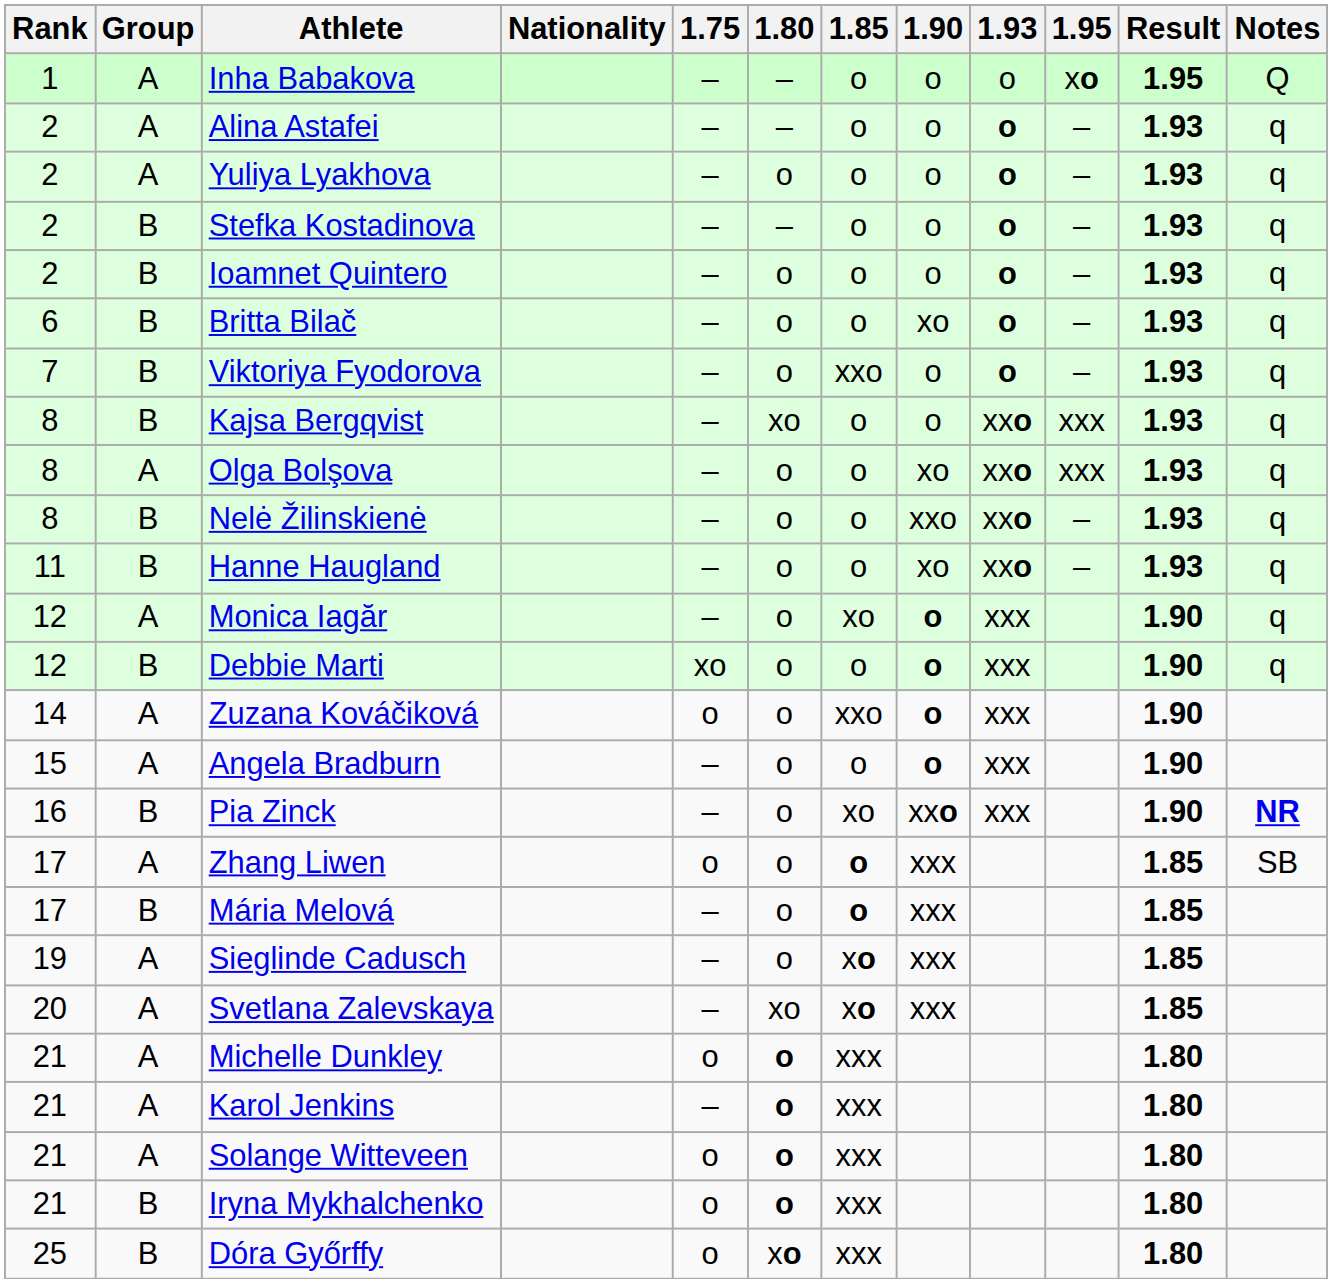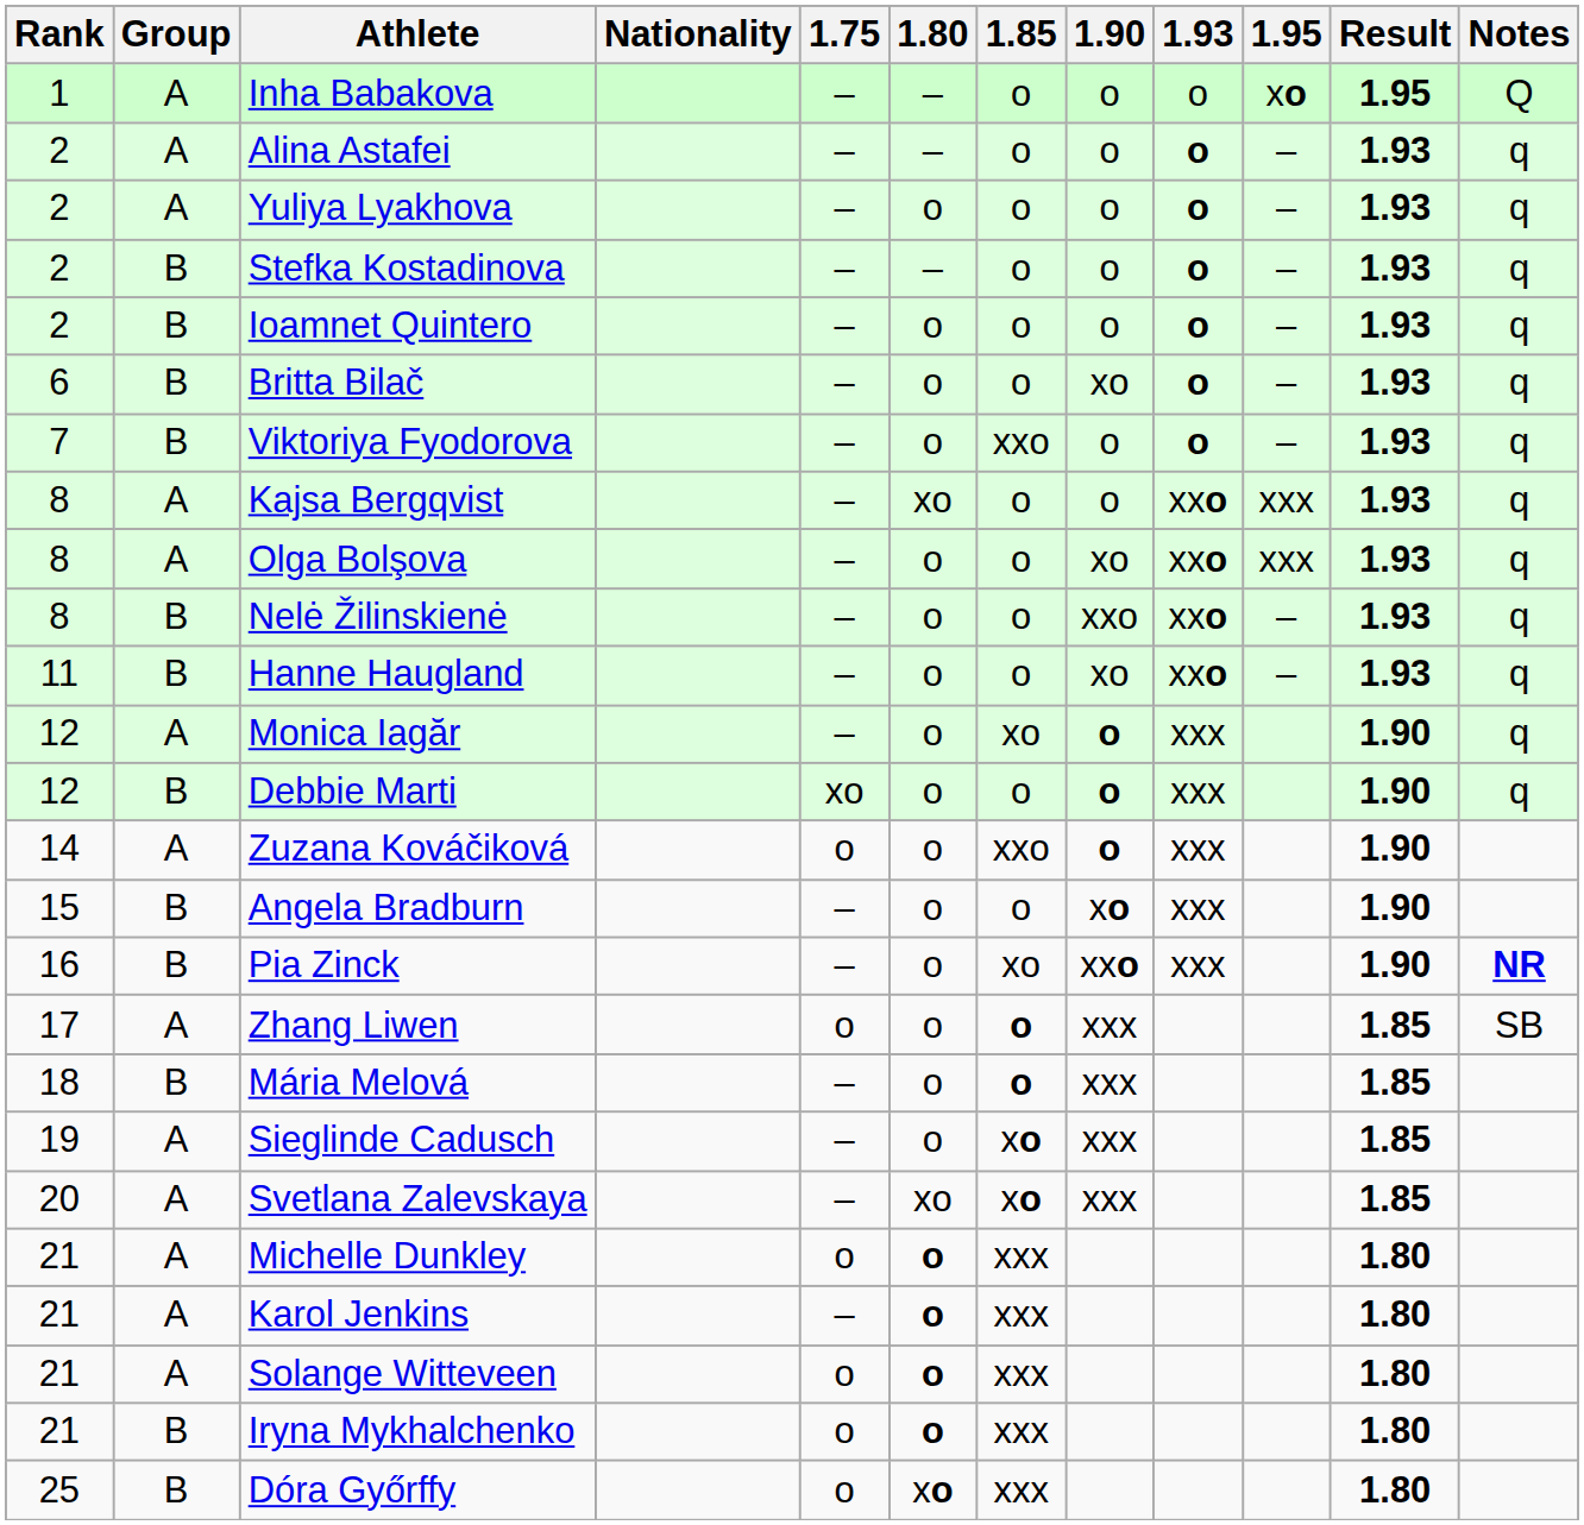Kajsa Bergqvist | Group: B -> A
Angela Bradburn | Group: A -> B
Angela Bradburn | 1.90: o -> xo
Mária Melová | Rank: 17 -> 18
